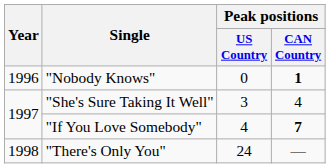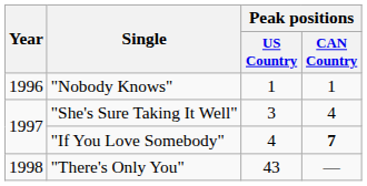"Nobody Knows" | Peak positions / US Country: 0 -> 1
"Nobody Knows" | Peak positions / CAN Country: bold -> normal
"There's Only You" | Peak positions / US Country: 24 -> 43
